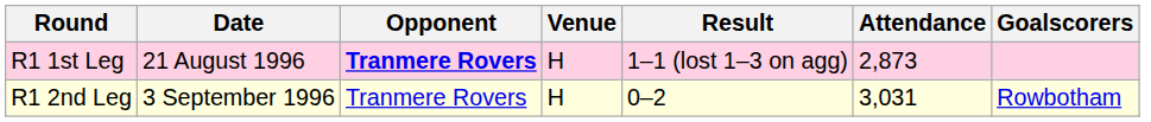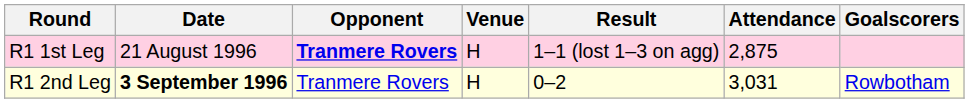R1 1st Leg | Attendance: 2,873 -> 2,875
R1 2nd Leg | Date: normal -> bold
